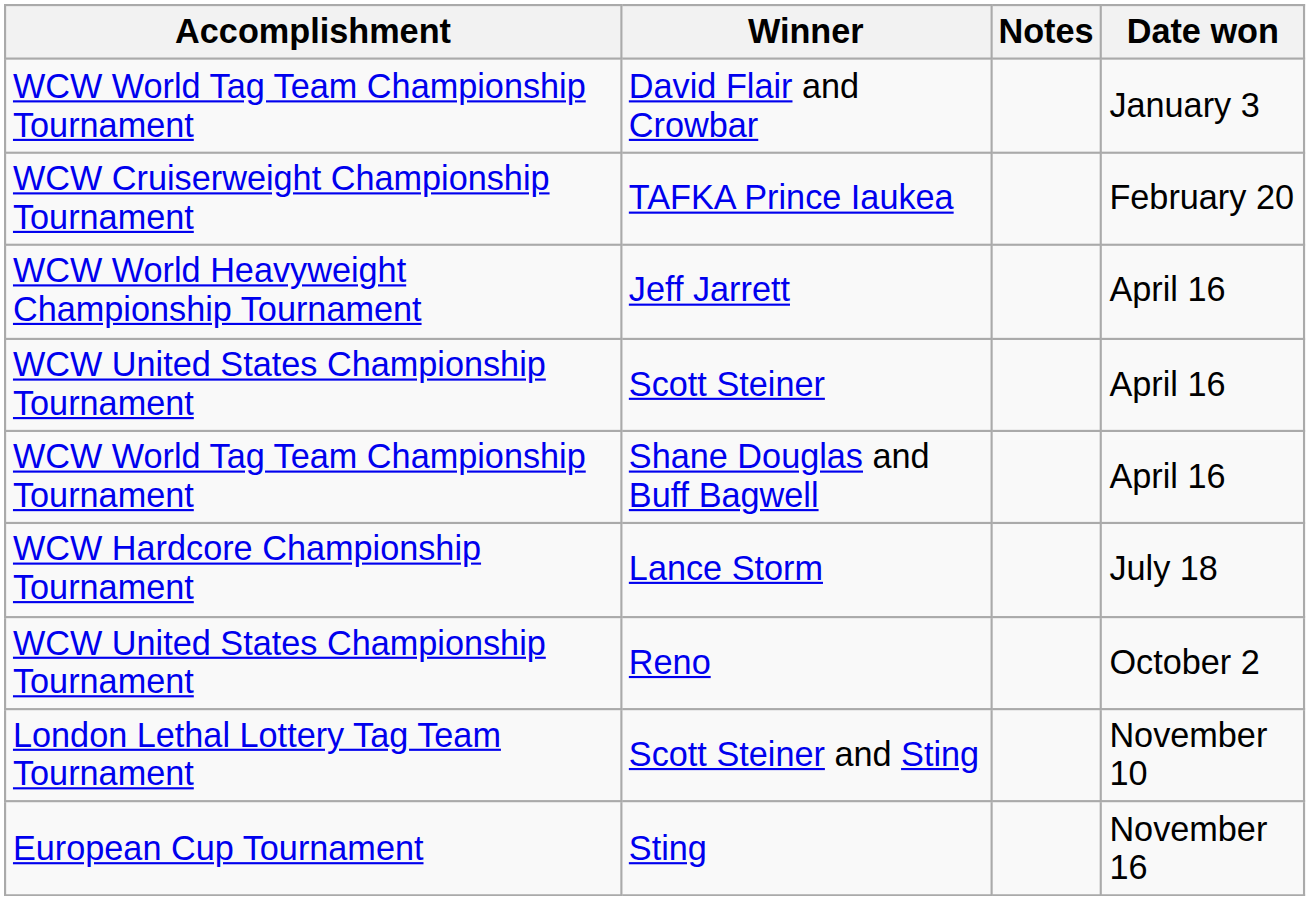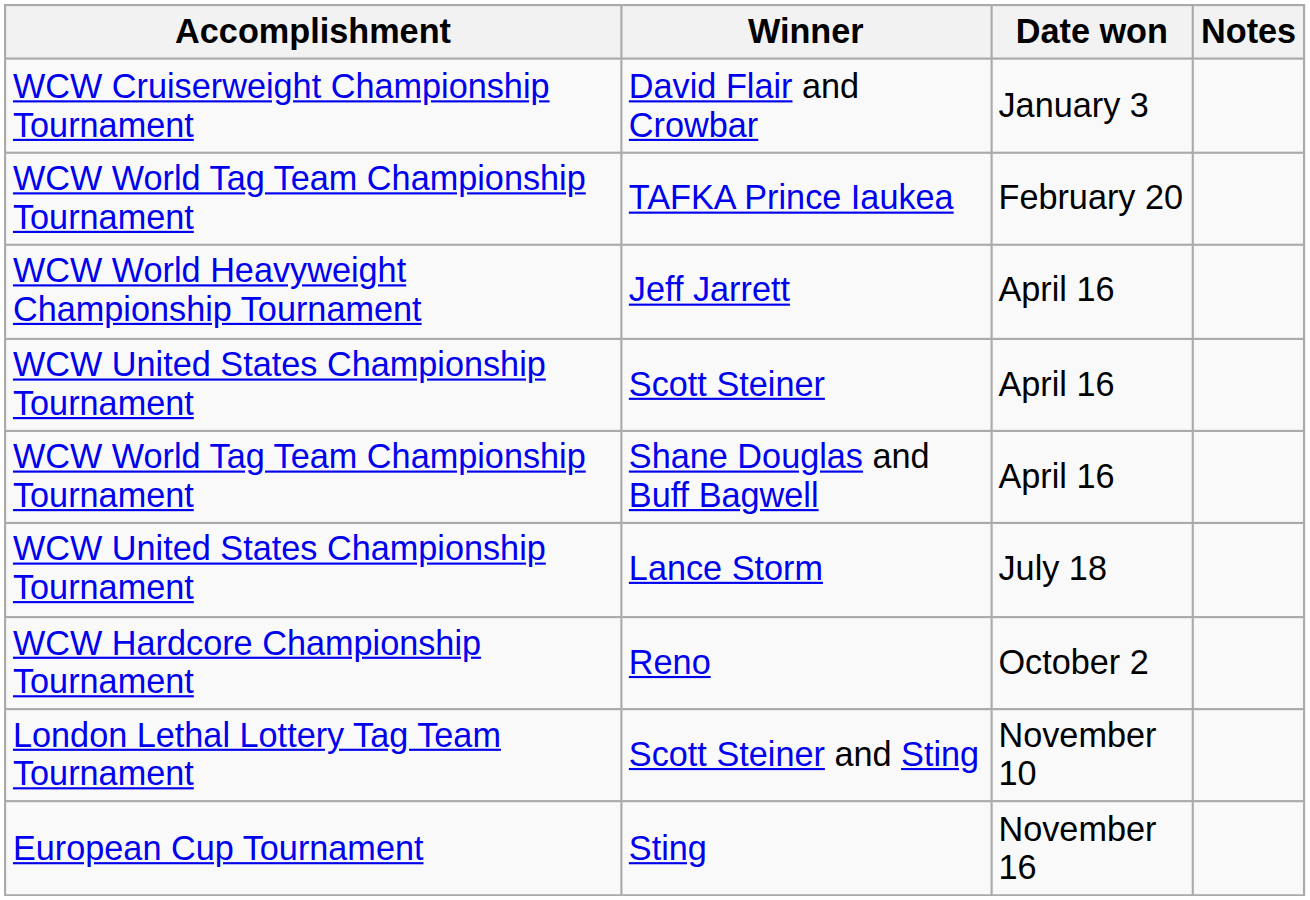columns swapped: Date won <-> Notes
David Flair and Crowbar | Accomplishment: WCW World Tag Team Championship Tournament -> WCW Cruiserweight Championship Tournament
TAFKA Prince Iaukea | Accomplishment: WCW Cruiserweight Championship Tournament -> WCW World Tag Team Championship Tournament
Lance Storm | Accomplishment: WCW Hardcore Championship Tournament -> WCW United States Championship Tournament
Reno | Accomplishment: WCW United States Championship Tournament -> WCW Hardcore Championship Tournament
